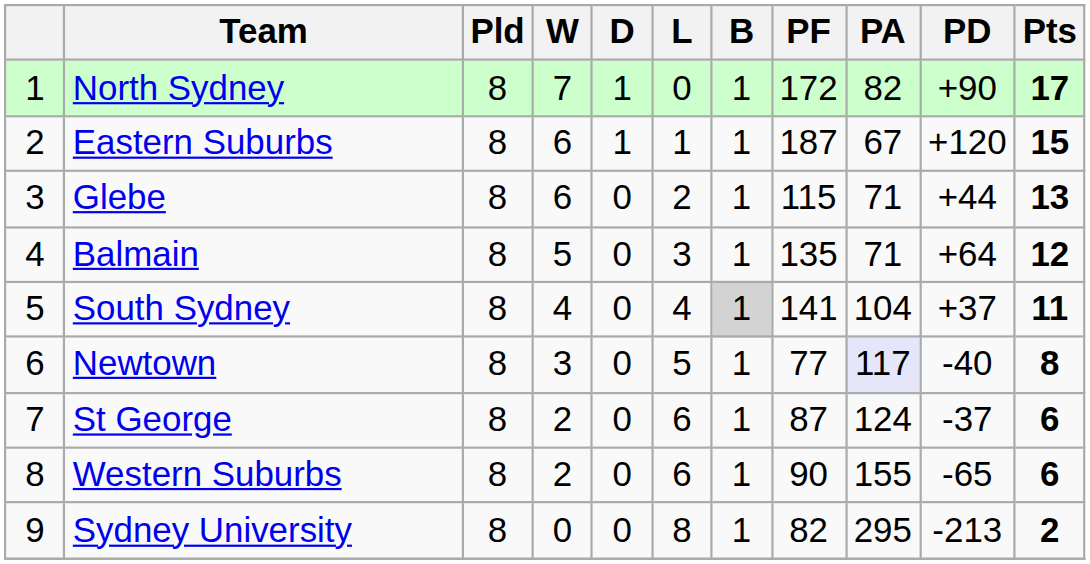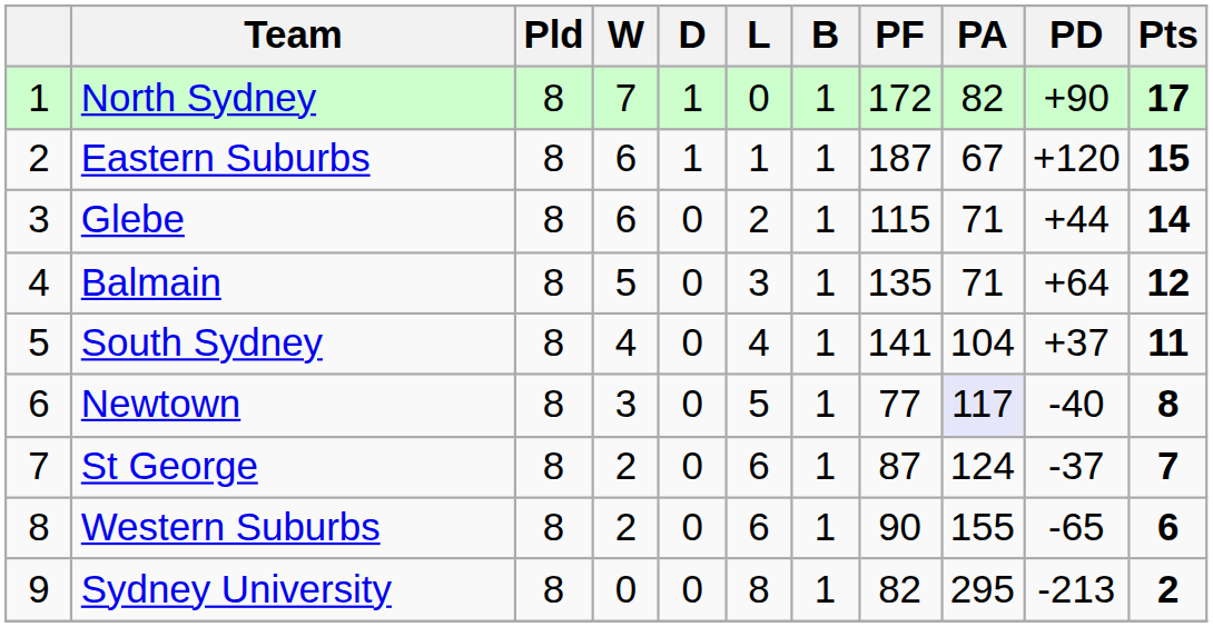Glebe | Pts: 13 -> 14
South Sydney | B: lightgrey background -> no background
St George | Pts: 6 -> 7
